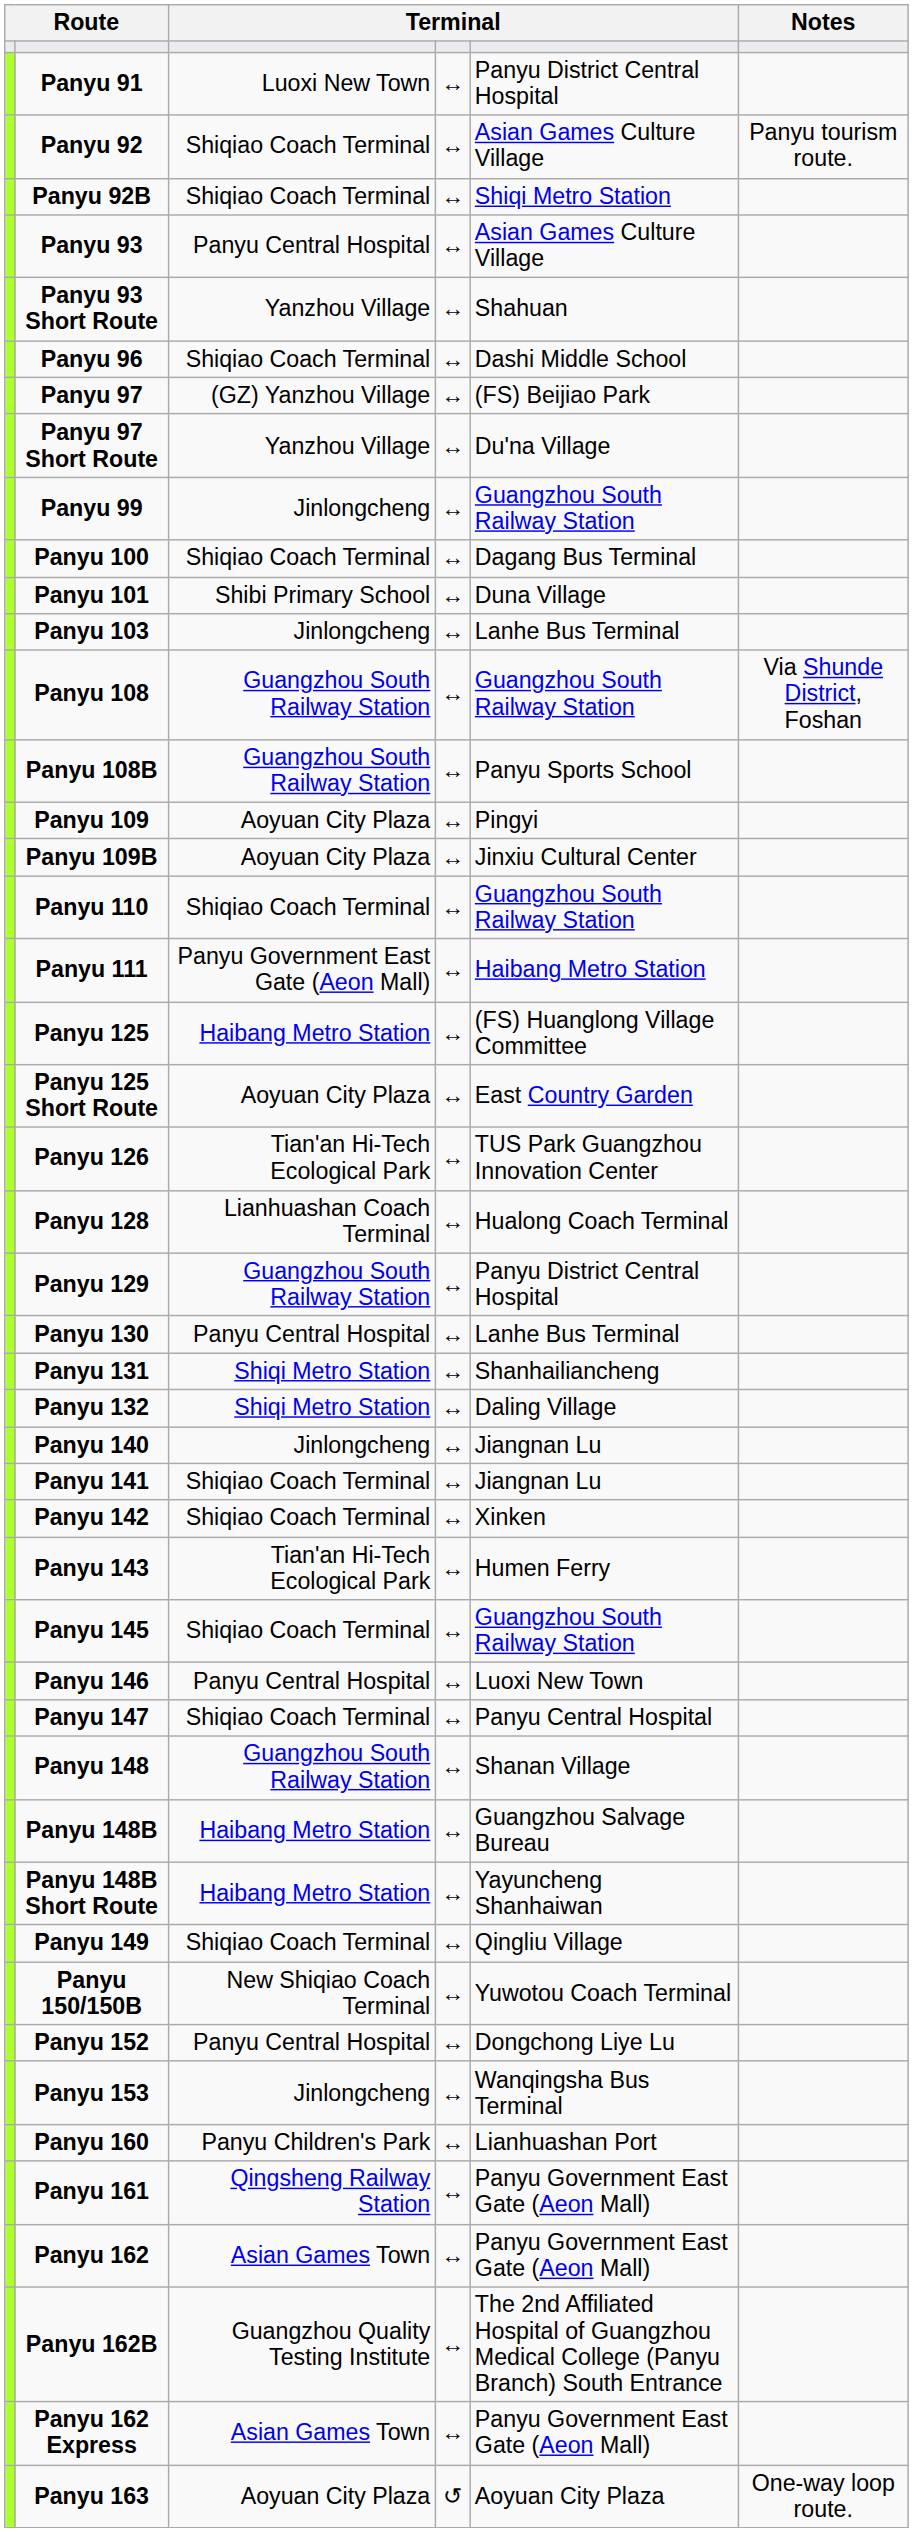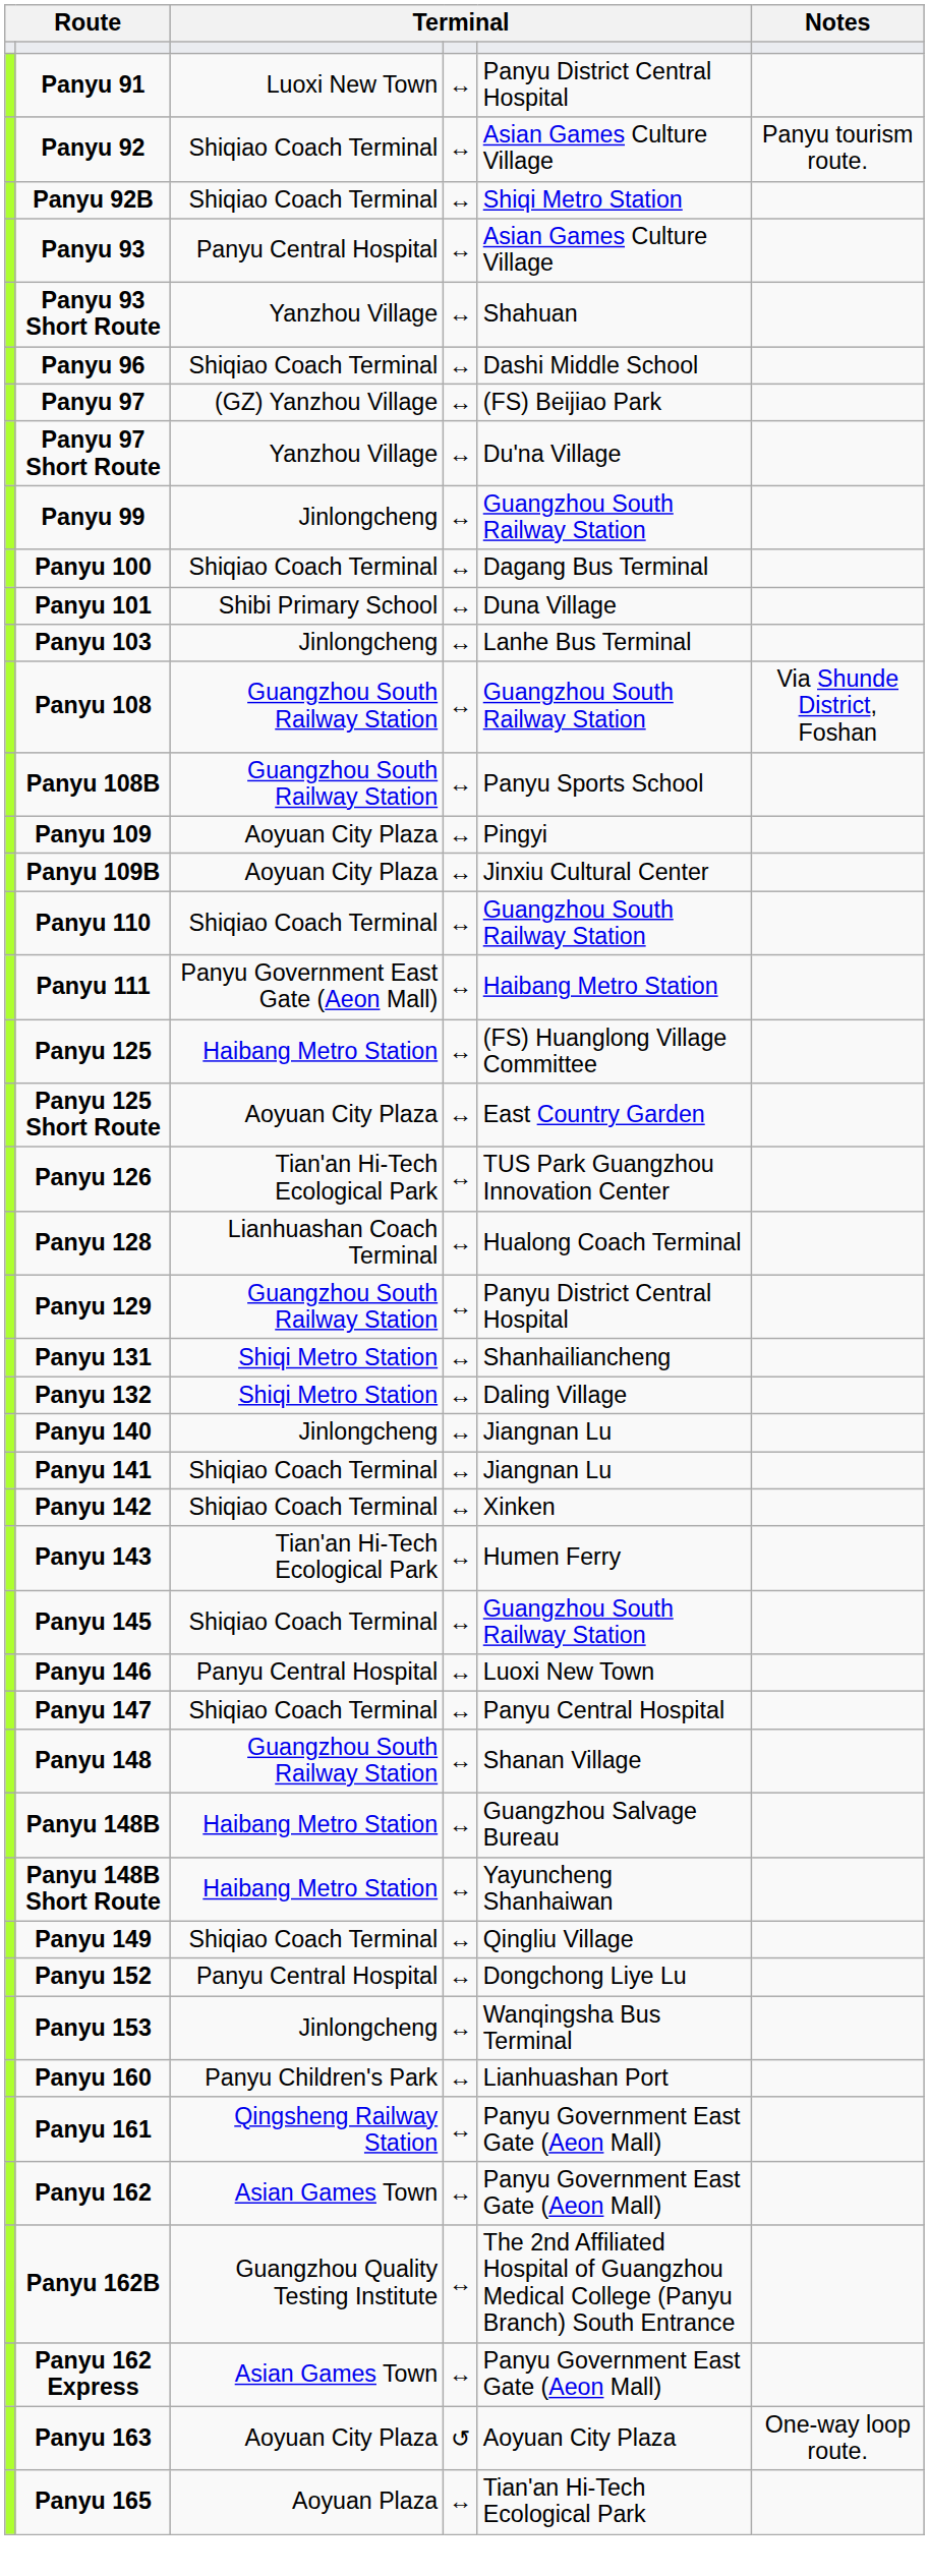- row: Panyu 130 | Panyu Central Hospital | ↔ | Lanhe Bus Terminal
- row: Panyu 150/150B | New Shiqiao Coach Terminal | ↔ | Yuwotou Coach Terminal
+ row: Panyu 165 | Aoyuan Plaza | ↔ | Tian'an Hi-Tech Ecological Park
